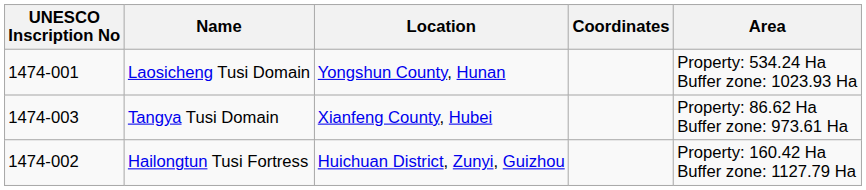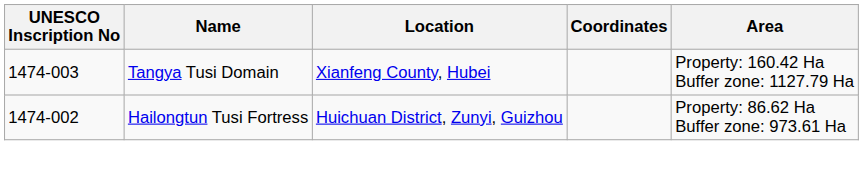- row: 1474-001 | Laosicheng Tusi Domain | Yongshun County, Hunan | Property: 534.24 Ha Buffer zone: 1023.93 Ha
Tangya Tusi Domain | Area: Property: 86.62 Ha Buffer zone: 973.61 Ha -> Property: 160.42 Ha Buffer zone: 1127.79 Ha
Hailongtun Tusi Fortress | Area: Property: 160.42 Ha Buffer zone: 1127.79 Ha -> Property: 86.62 Ha Buffer zone: 973.61 Ha
